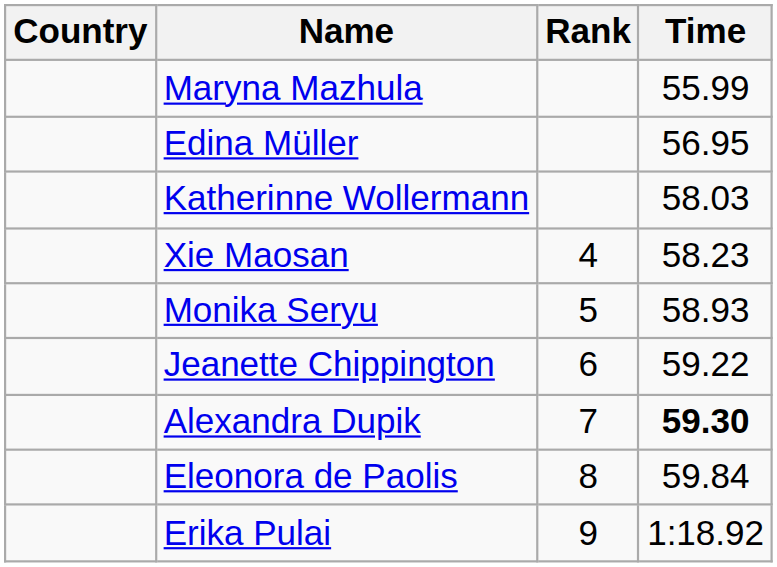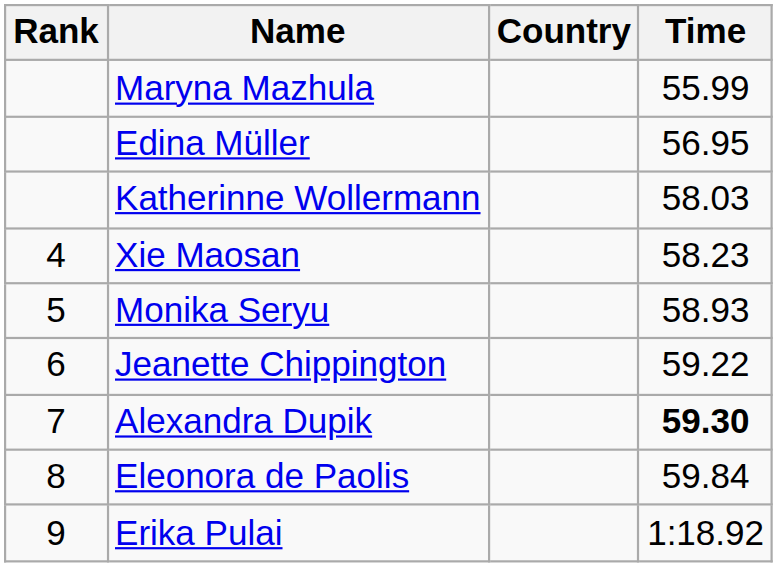columns swapped: Rank <-> Country
